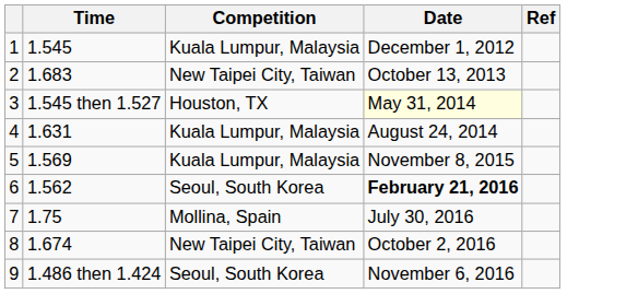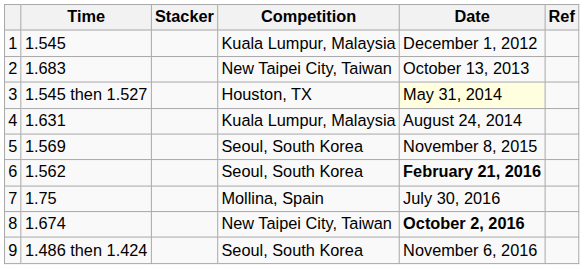+ column: Stacker
5 | Competition: Kuala Lumpur, Malaysia -> Seoul, South Korea
8 | Date: normal -> bold
